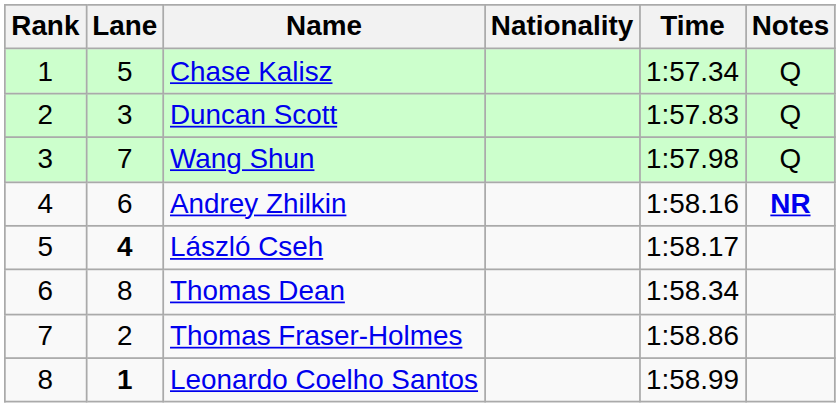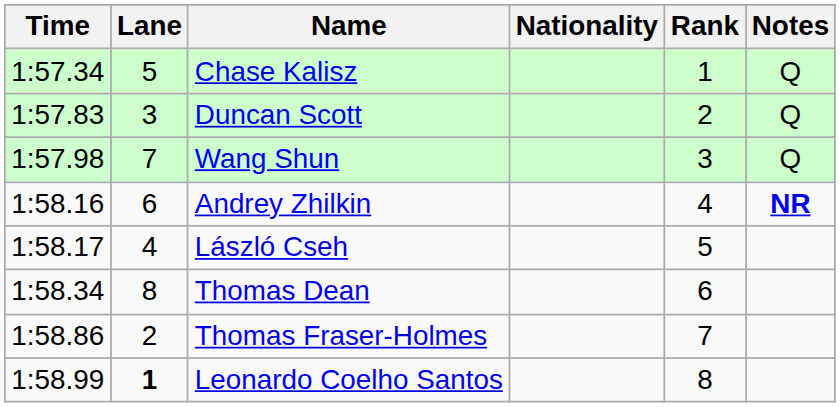columns swapped: Rank <-> Time
László Cseh | Lane: bold -> normal
